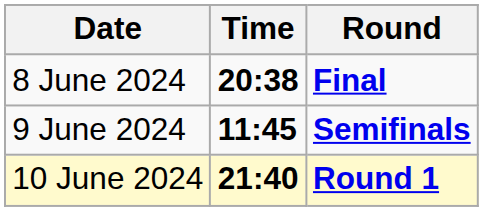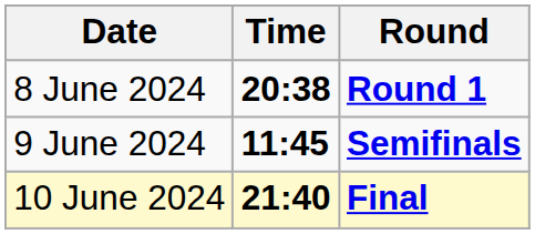8 June 2024 | Round: Final -> Round 1
10 June 2024 | Round: Round 1 -> Final
